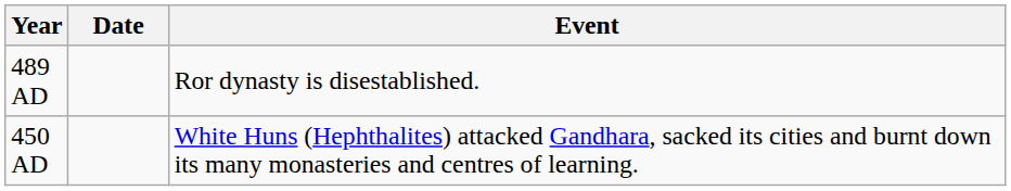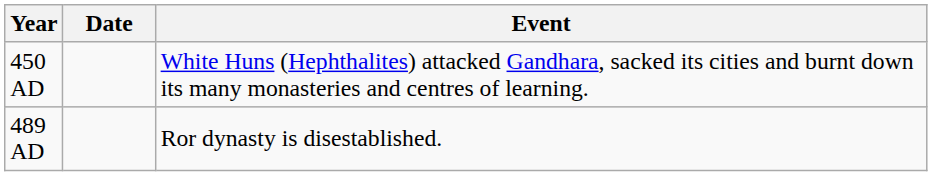rows swapped: 450 AD <-> 489 AD
